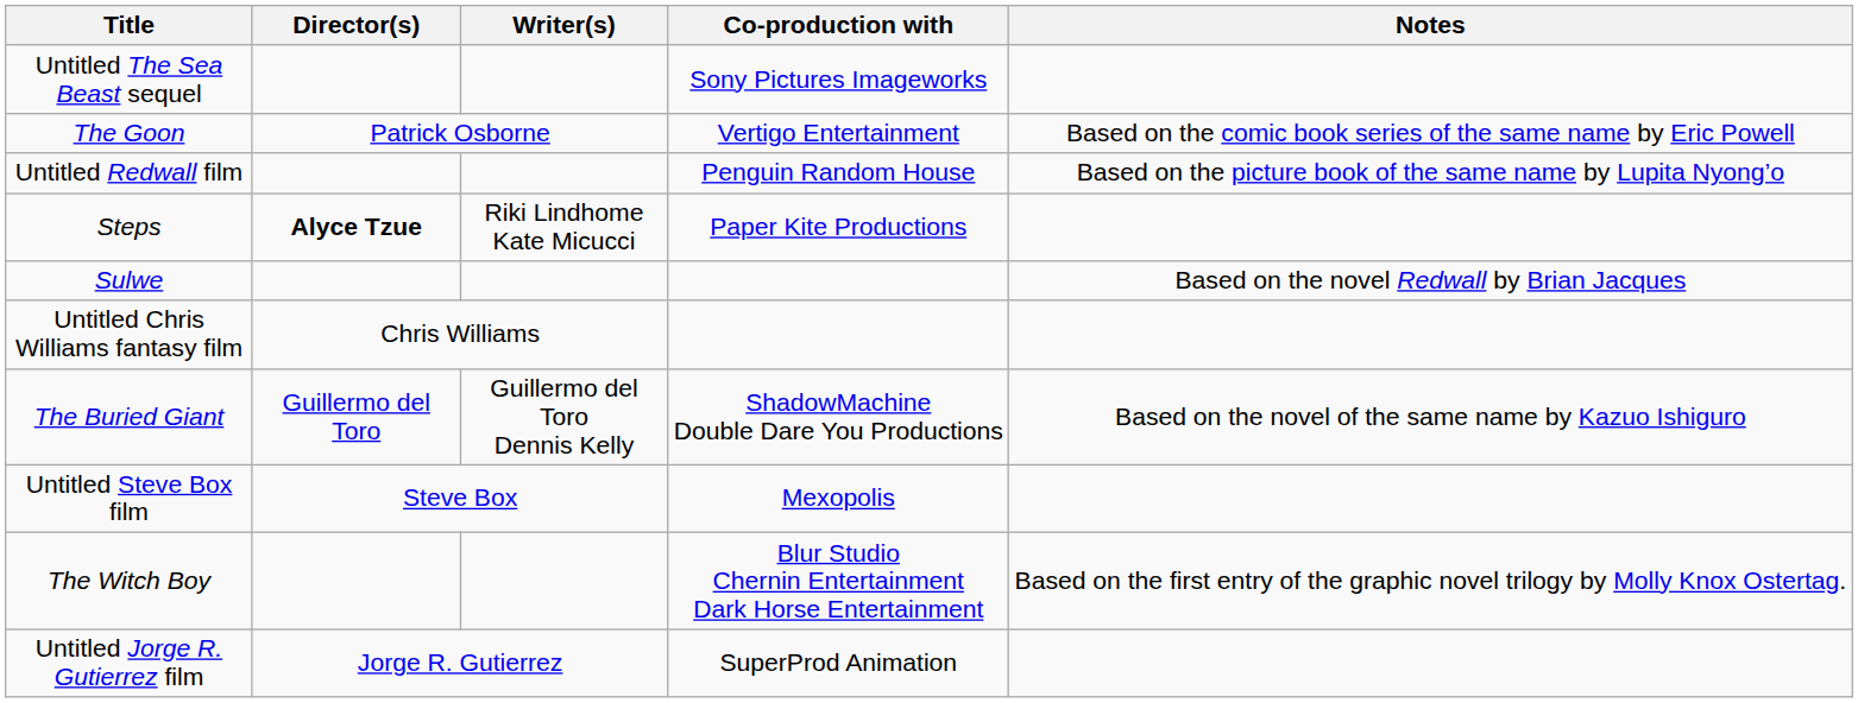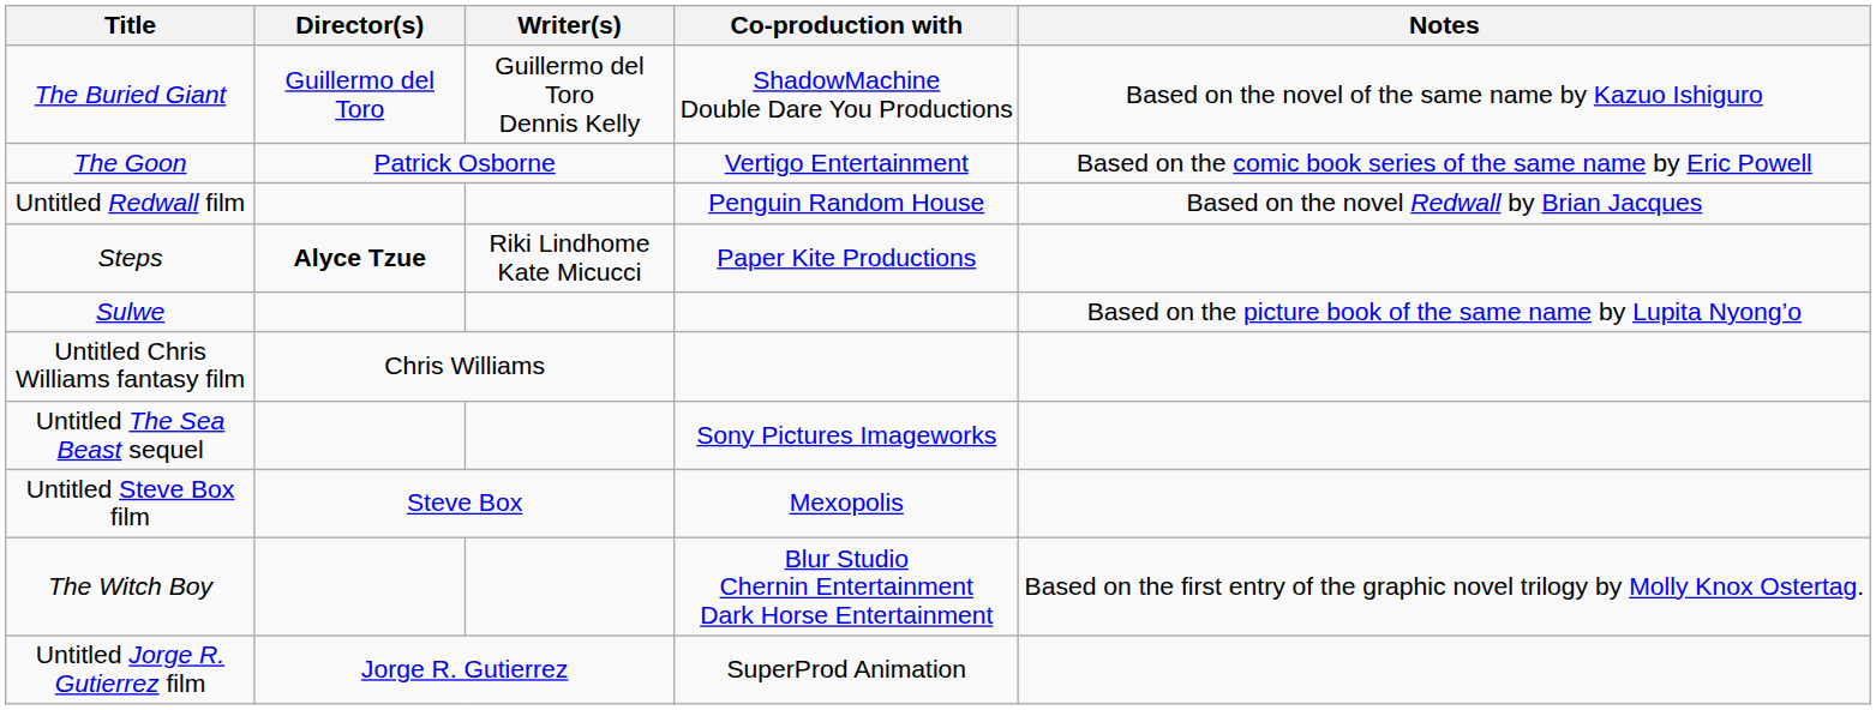rows swapped: The Buried Giant <-> Untitled The Sea Beast sequel
Untitled Redwall film | Notes: Based on the picture book of the same name by Lupita Nyong’o -> Based on the novel Redwall by Brian Jacques
Sulwe | Notes: Based on the novel Redwall by Brian Jacques -> Based on the picture book of the same name by Lupita Nyong’o
